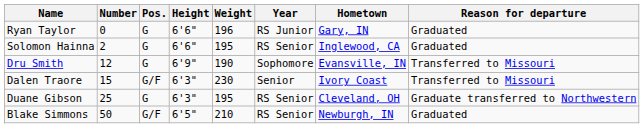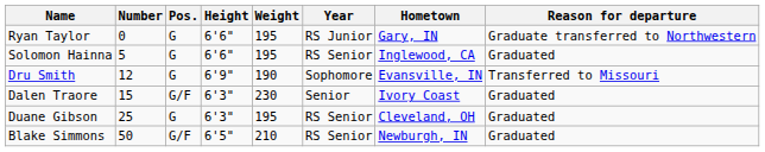Ryan Taylor | Weight: 196 -> 195
Ryan Taylor | Reason for departure: Graduated -> Graduate transferred to Northwestern
Solomon Hainna | Number: 2 -> 5
Dalen Traore | Reason for departure: Transferred to Missouri -> Graduated
Duane Gibson | Reason for departure: Graduate transferred to Northwestern -> Graduated
